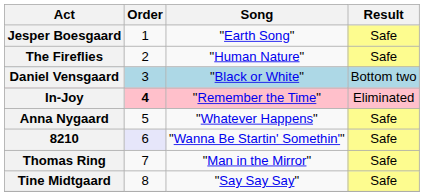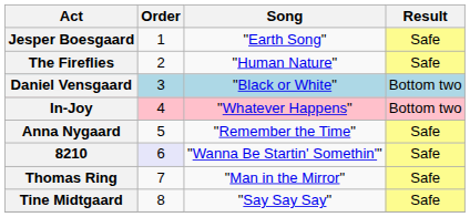In-Joy | Order: bold -> normal
In-Joy | Song: "Remember the Time" -> "Whatever Happens"
In-Joy | Result: Eliminated -> Bottom two
Anna Nygaard | Song: "Whatever Happens" -> "Remember the Time"
